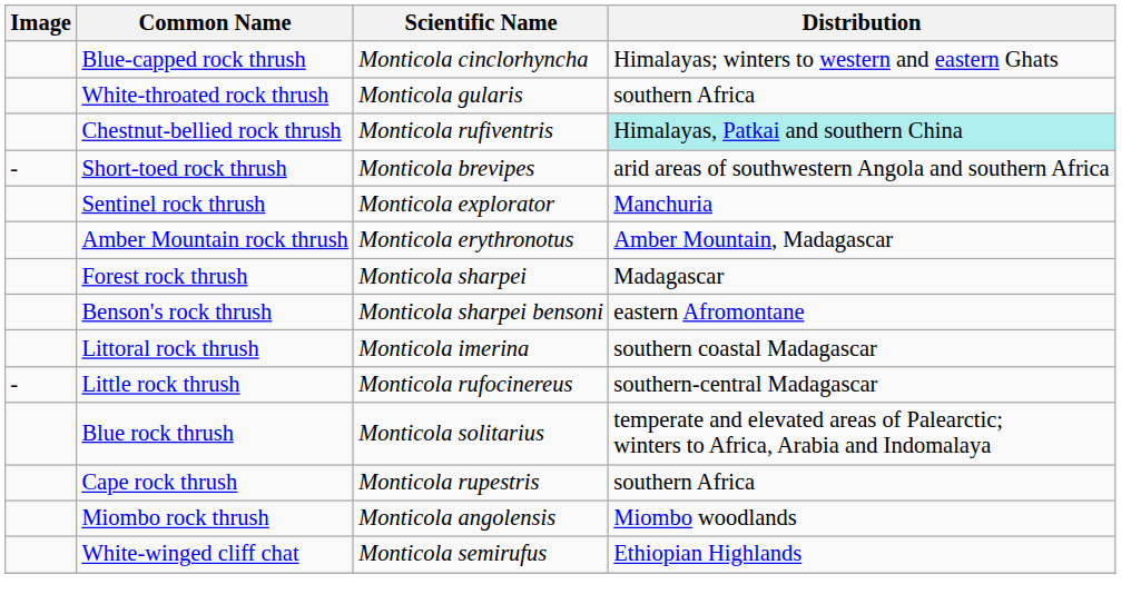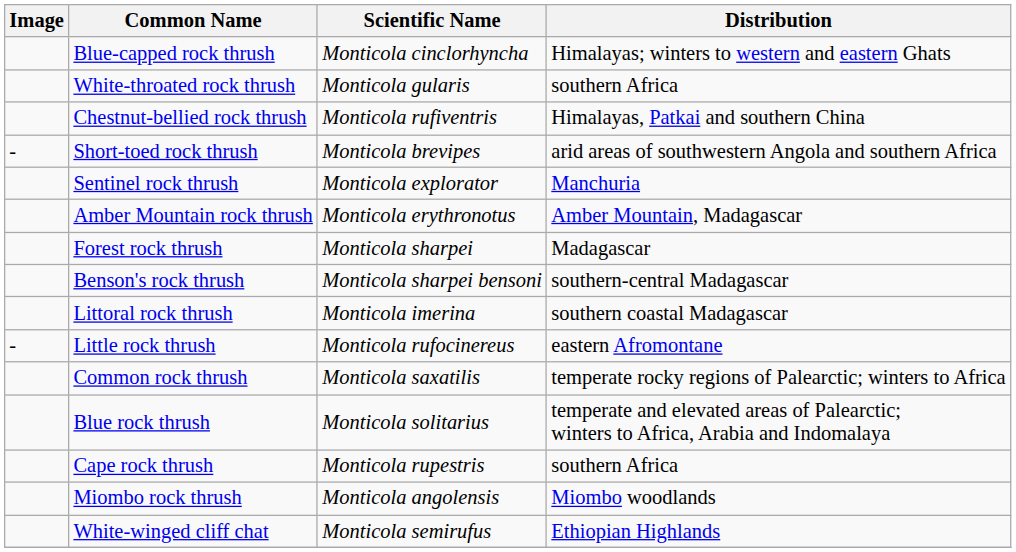Chestnut-bellied rock thrush | Distribution: paleturquoise background -> no background
Benson's rock thrush | Distribution: eastern Afromontane -> southern-central Madagascar
Little rock thrush | Distribution: southern-central Madagascar -> eastern Afromontane
+ row: Common rock thrush | Monticola saxatilis | temperate rocky regions of Palearctic; winters to Africa
